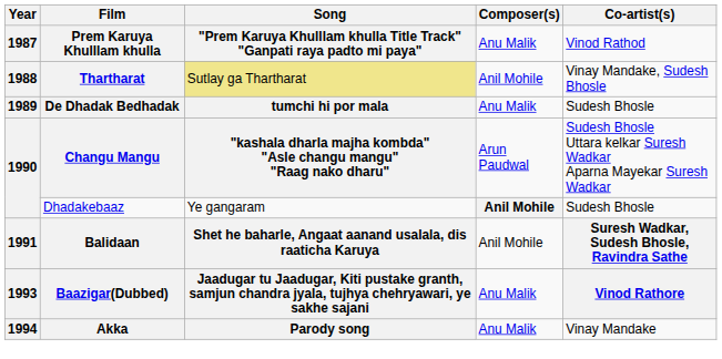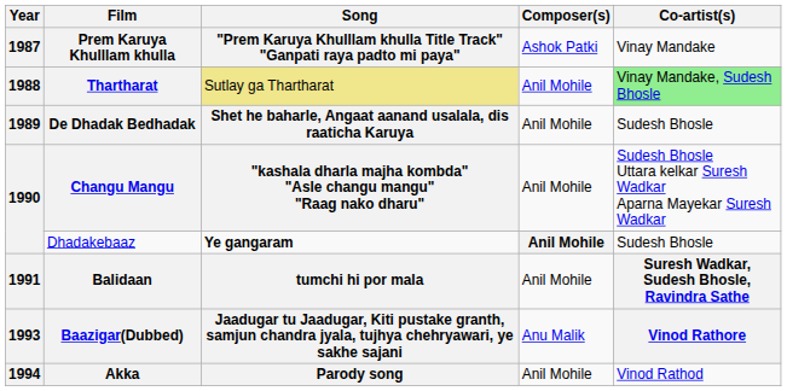Prem Karuya Khulllam khulla | Composer(s): Anu Malik -> Ashok Patki
Prem Karuya Khulllam khulla | Co-artist(s): Vinod Rathod -> Vinay Mandake
Thartharat | Co-artist(s): no background -> lightgreen background
De Dhadak Bedhadak | Song: tumchi hi por mala -> Shet he baharle, Angaat aanand usalala, dis raaticha Karuya
De Dhadak Bedhadak | Composer(s): Anu Malik -> Anil Mohile
Changu Mangu | Composer(s): Arun Paudwal -> Anil Mohile
Dhadakebaaz | Song: normal -> bold
Balidaan | Song: Shet he baharle, Angaat aanand usalala, dis raaticha Karuya -> tumchi hi por mala
Akka | Composer(s): Anu Malik -> Anil Mohile
Akka | Co-artist(s): Vinay Mandake -> Vinod Rathod
